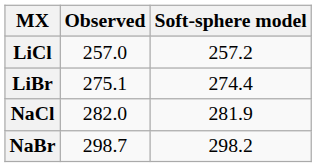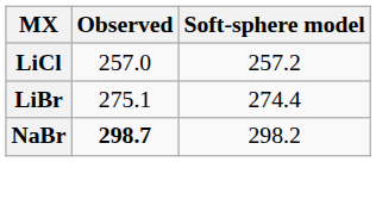- row: NaCl | 282.0 | 281.9
NaBr | Observed: normal -> bold
